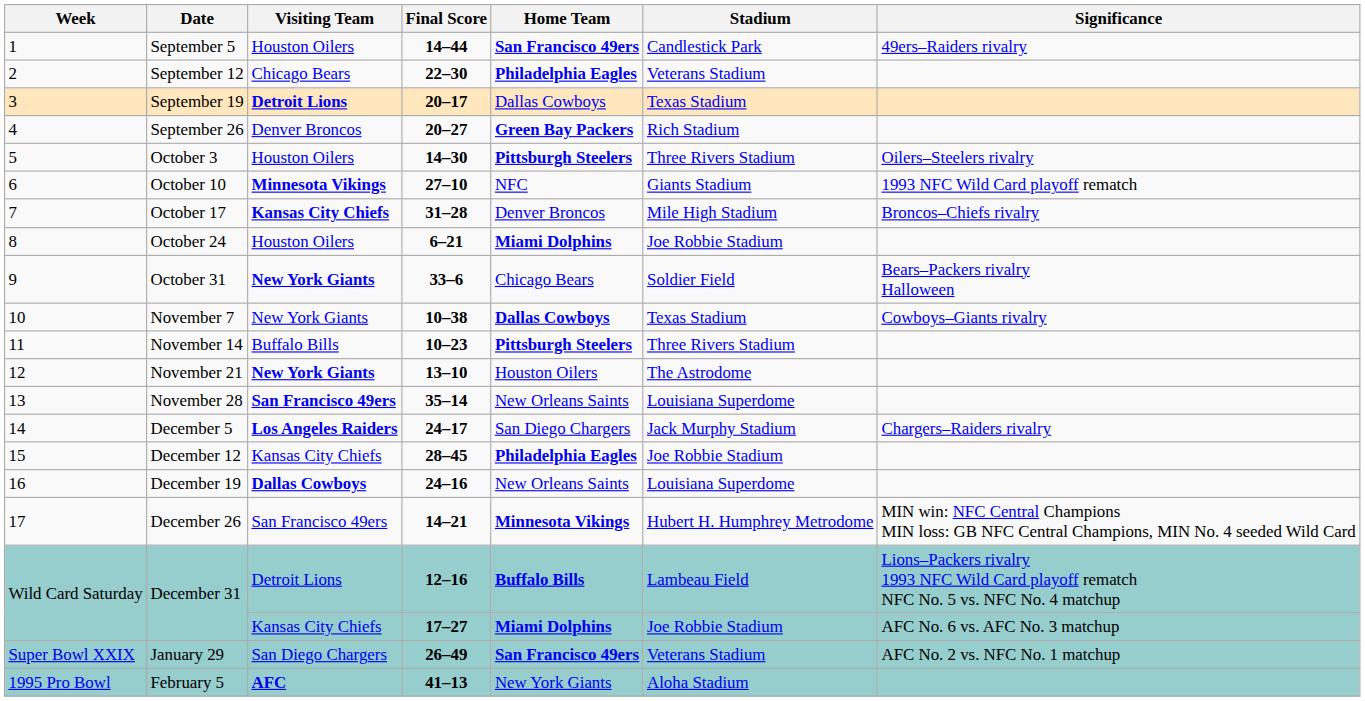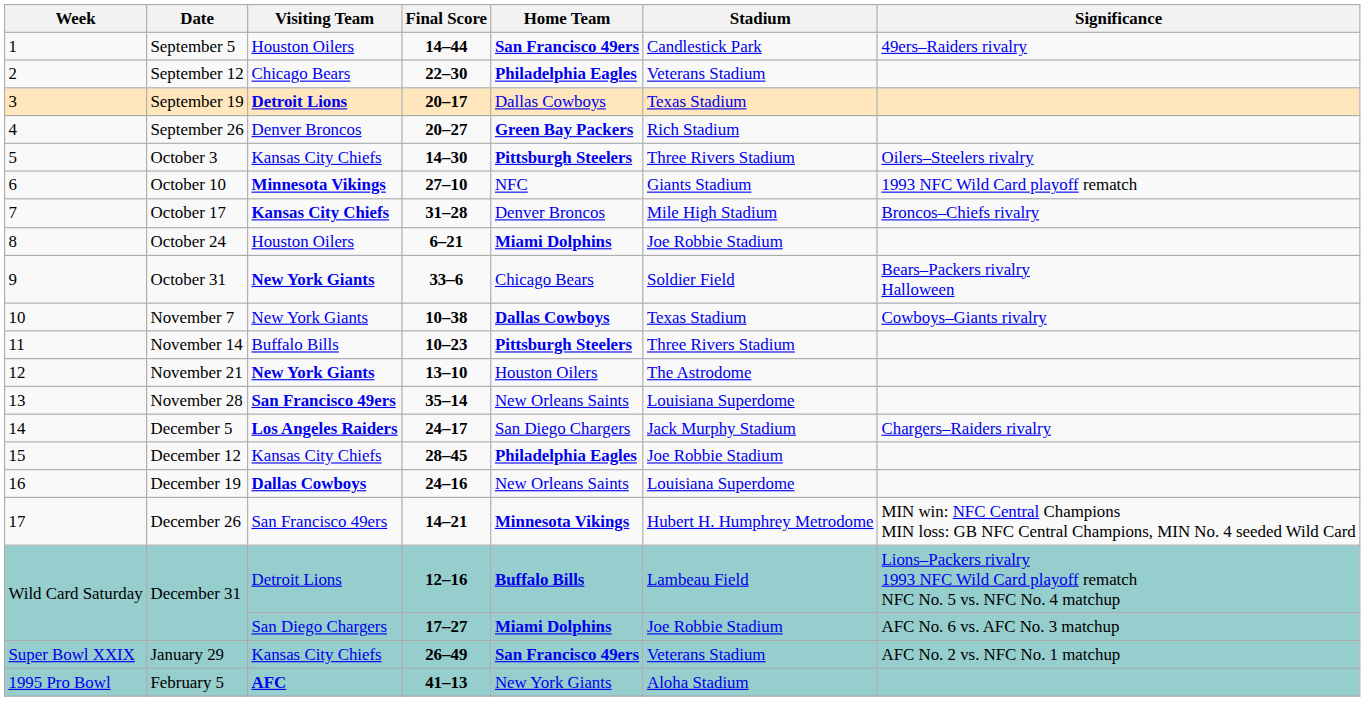October 3 | Visiting Team: Houston Oilers -> Kansas City Chiefs
December 31 / 17–27 | Visiting Team: Kansas City Chiefs -> San Diego Chargers
January 29 | Visiting Team: San Diego Chargers -> Kansas City Chiefs
